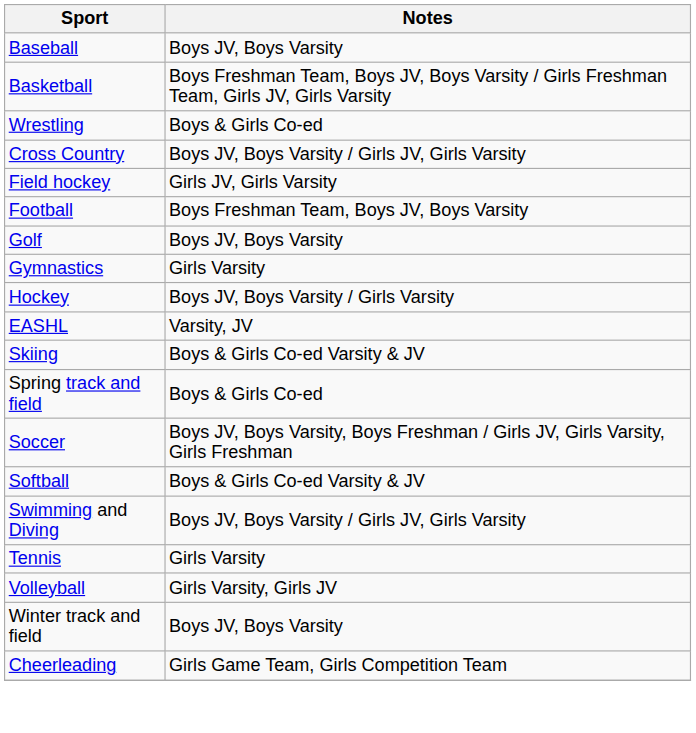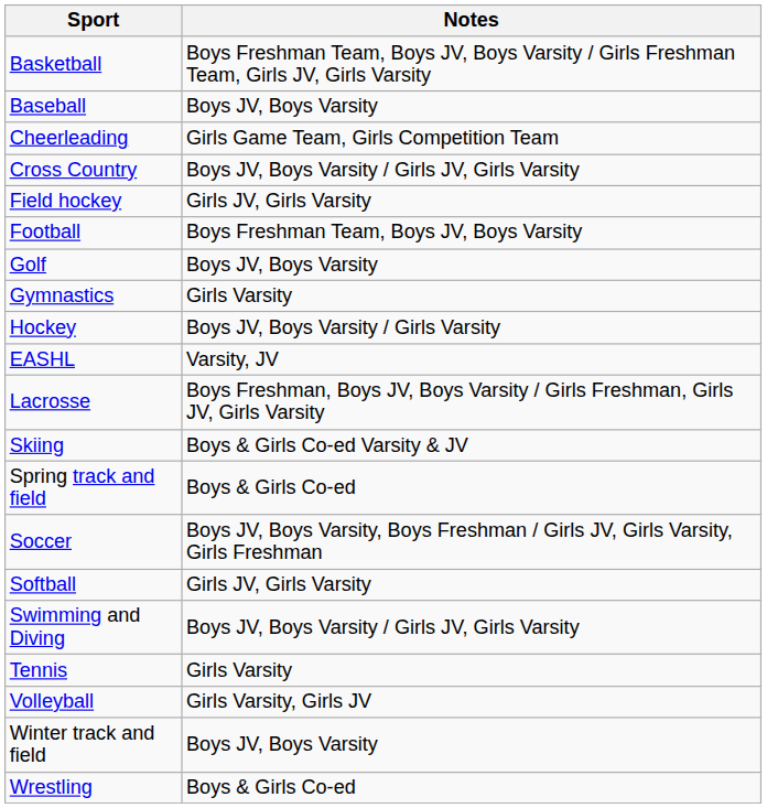rows swapped: Baseball <-> Basketball
rows swapped: Cheerleading <-> Wrestling
+ row: Lacrosse | Boys Freshman, Boys JV, Boys Varsity / Girls Freshman, Girls JV, Girls Varsity
Softball | Notes: Boys & Girls Co-ed Varsity & JV -> Girls JV, Girls Varsity
